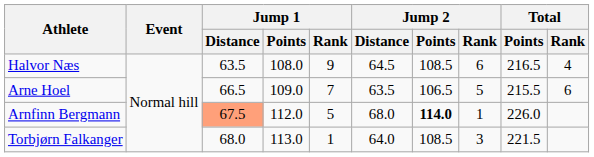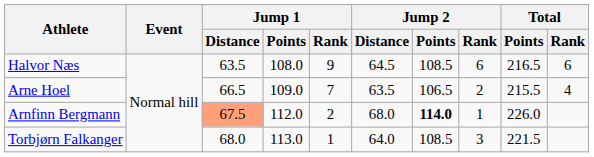Halvor Næs | Total / Rank: 4 -> 6
Arne Hoel | Jump 2 / Rank: 5 -> 2
Arne Hoel | Total / Rank: 6 -> 4
Arnfinn Bergmann | Jump 1 / Rank: 5 -> 2
